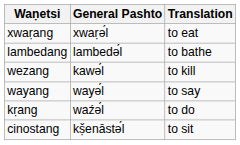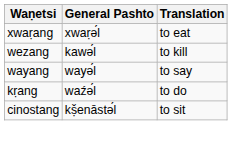- row: lambedang | lambedә́l | to bathe
